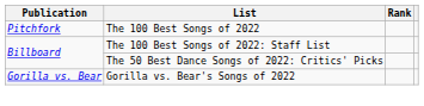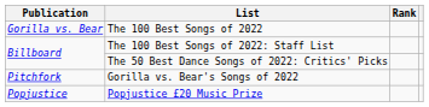The 100 Best Songs of 2022 | Publication: Pitchfork -> Gorilla vs. Bear
Gorilla vs. Bear's Songs of 2022 | Publication: Gorilla vs. Bear -> Pitchfork
+ row: Popjustice | Popjustice £20 Music Prize
